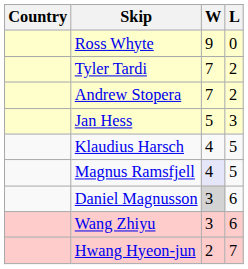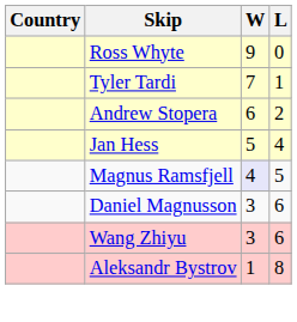Tyler Tardi | L: 2 -> 1
Andrew Stopera | W: 7 -> 6
Jan Hess | L: 3 -> 4
- row: Klaudius Harsch | 4 | 5
Daniel Magnusson | W: lightgrey background -> no background
- row: Hwang Hyeon-jun | 2 | 7
+ row: Aleksandr Bystrov | 1 | 8
